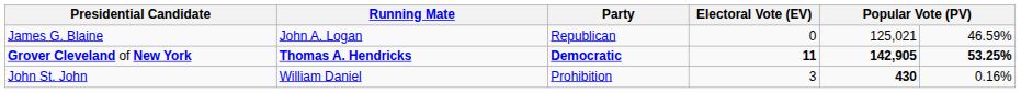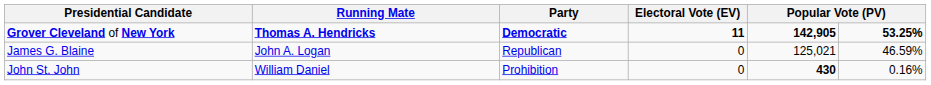rows swapped: Grover Cleveland of New York <-> James G. Blaine
John St. John | Electoral Vote (EV): 3 -> 0
